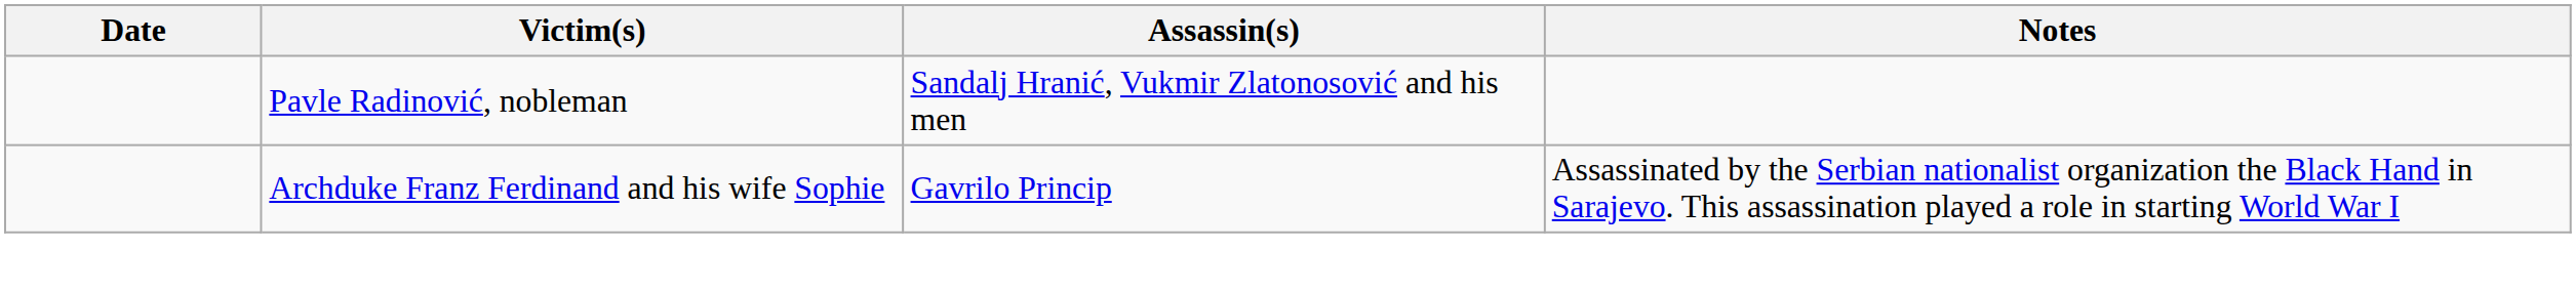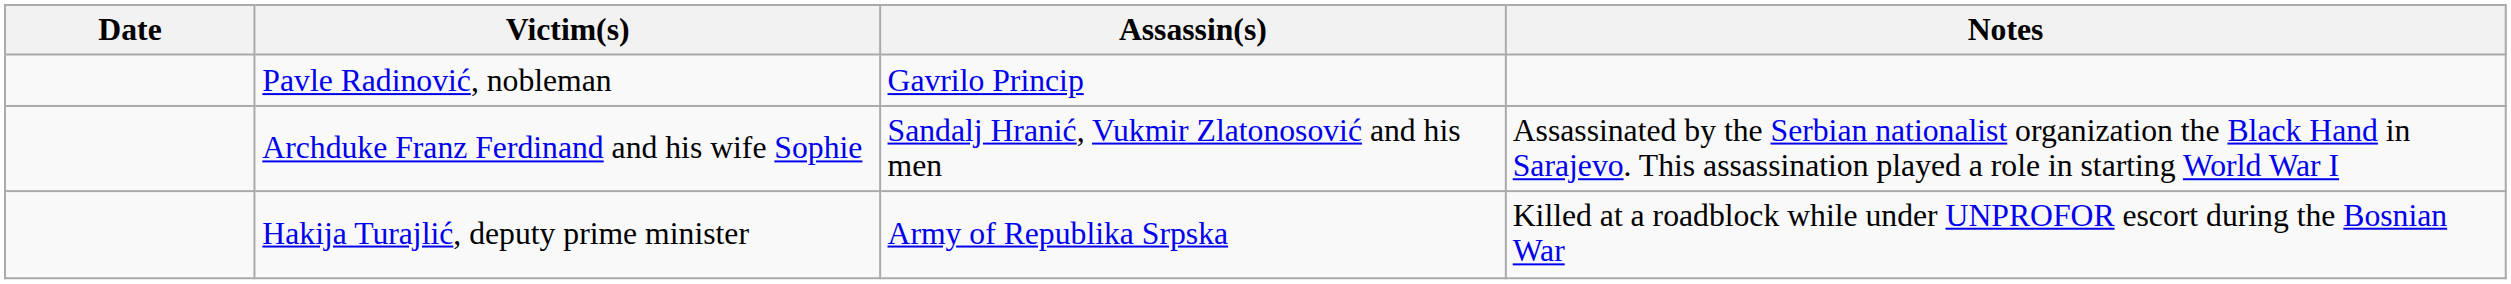Pavle Radinović, nobleman | Assassin(s): Sandalj Hranić, Vukmir Zlatonosović and his men -> Gavrilo Princip
Archduke Franz Ferdinand and his wife Sophie | Assassin(s): Gavrilo Princip -> Sandalj Hranić, Vukmir Zlatonosović and his men
+ row: Hakija Turajlić, deputy prime minister | Army of Republika Srpska | Killed at a roadblock while under UNPROFOR escort during the Bosnian War
